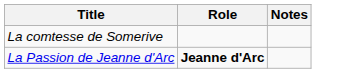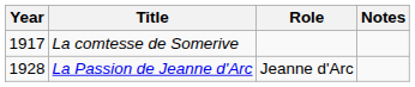+ column: Year | 1917 | 1928
La Passion de Jeanne d'Arc | Role: bold -> normal
